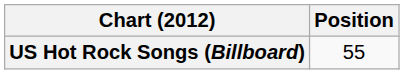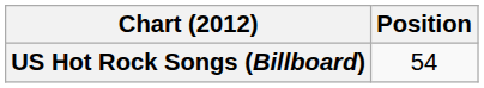US Hot Rock Songs (Billboard) | Position: 55 -> 54
